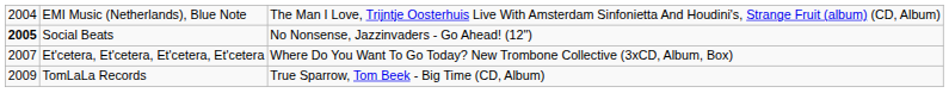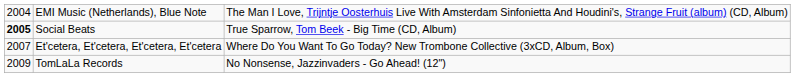Social Beats | column 3: No Nonsense, Jazzinvaders - Go Ahead! (12") -> True Sparrow, Tom Beek - Big Time (CD, Album)
TomLaLa Records | column 3: True Sparrow, Tom Beek - Big Time (CD, Album) -> No Nonsense, Jazzinvaders - Go Ahead! (12")
